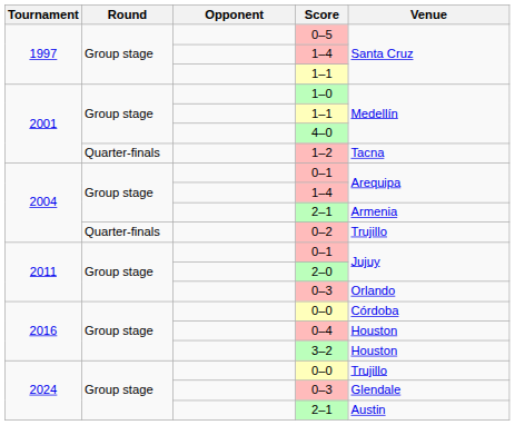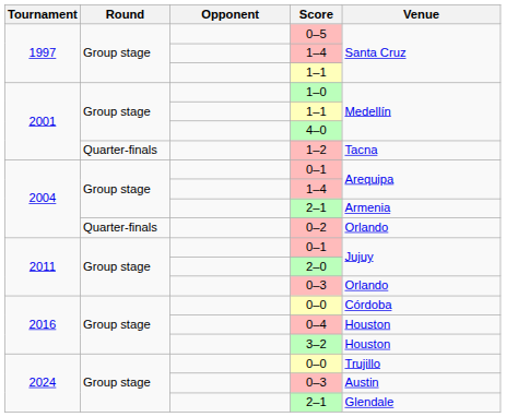0–2 | Venue: Trujillo -> Orlando
2024 / 0–3 | Venue: Glendale -> Austin
2024 / 2–1 | Venue: Austin -> Glendale
